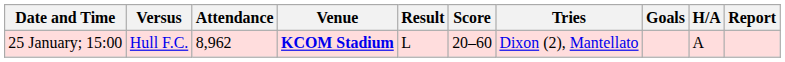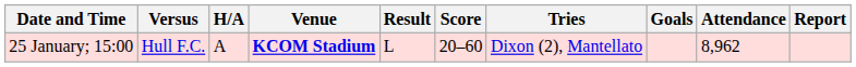columns swapped: H/A <-> Attendance
